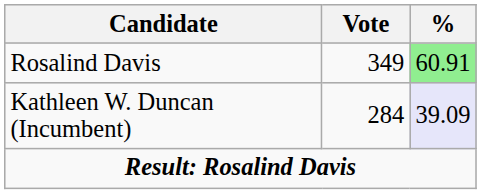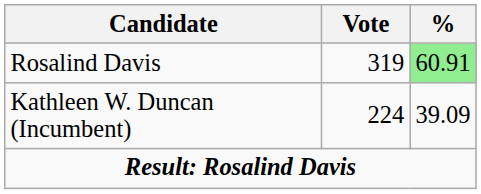Rosalind Davis | Vote: 349 -> 319
Kathleen W. Duncan (Incumbent) | Vote: 284 -> 224
Kathleen W. Duncan (Incumbent) | %: lavender background -> no background
